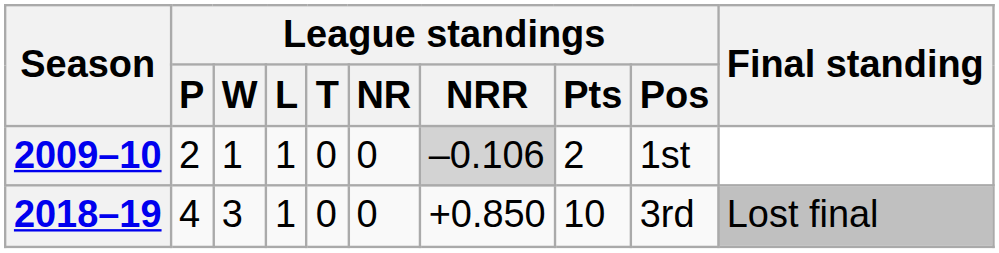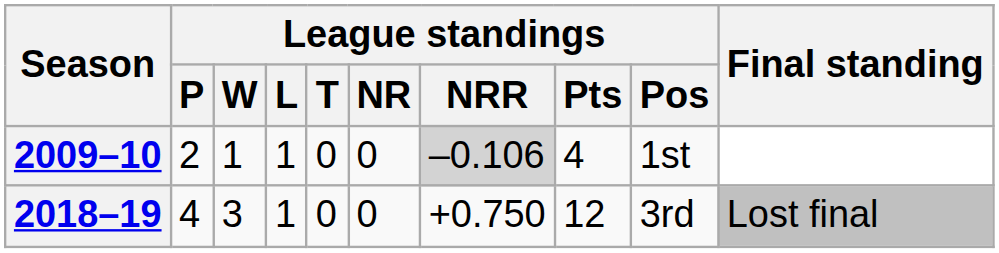2009–10 | League standings / Pts: 2 -> 4
2018–19 | League standings / NRR: +0.850 -> +0.750
2018–19 | League standings / Pts: 10 -> 12
